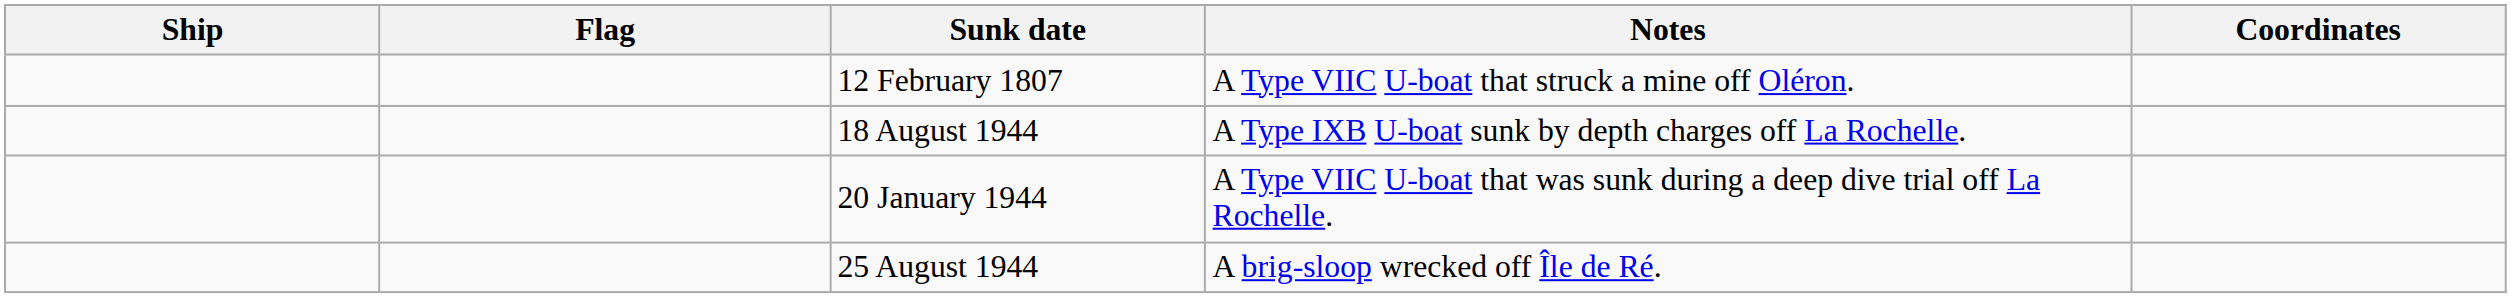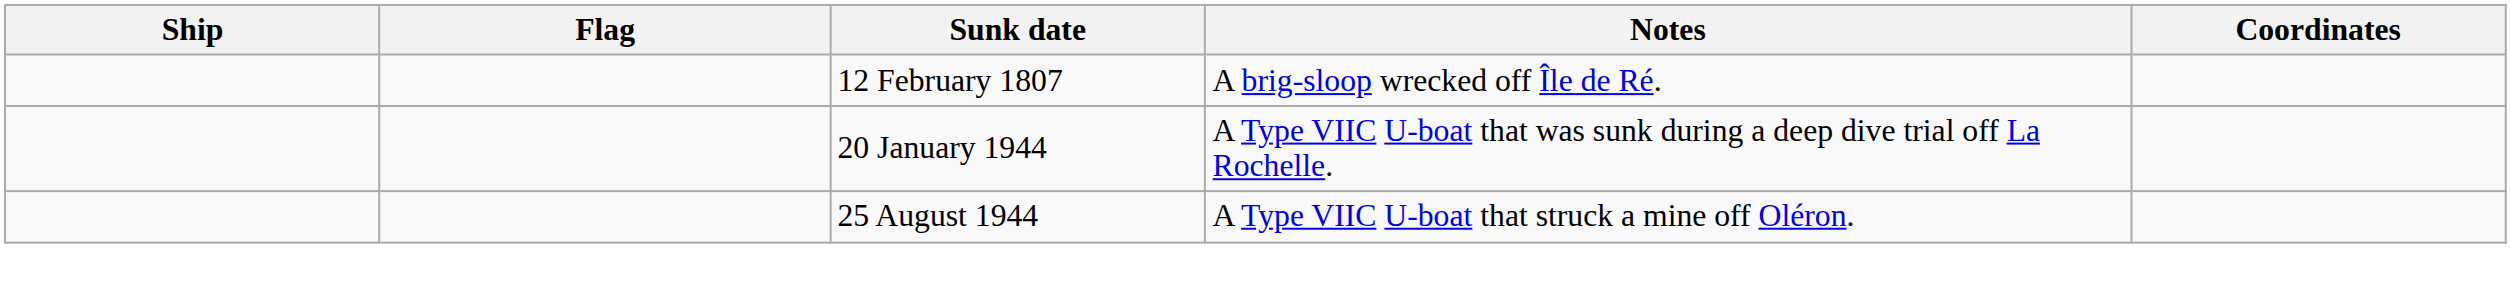12 February 1807 | Notes: A Type VIIC U-boat that struck a mine off Oléron. -> A brig-sloop wrecked off Île de Ré.
- row: 18 August 1944 | A Type IXB U-boat sunk by depth charges off La Rochelle.
25 August 1944 | Notes: A brig-sloop wrecked off Île de Ré. -> A Type VIIC U-boat that struck a mine off Oléron.
